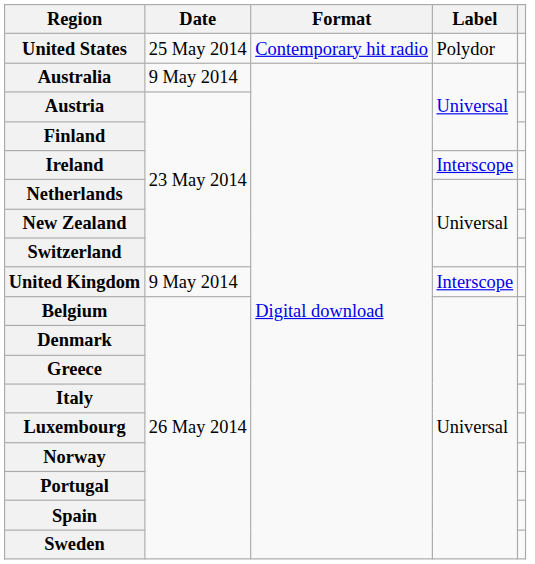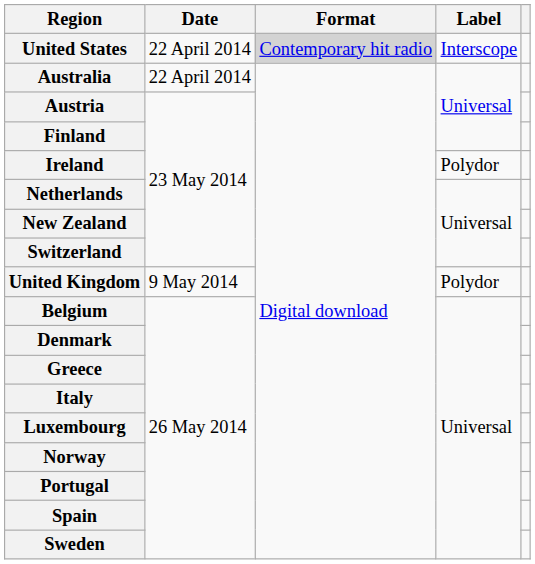United States | Date: 25 May 2014 -> 22 April 2014
United States | Format: no background -> lightgrey background
United States | Label: Polydor -> Interscope
Australia | Date: 9 May 2014 -> 22 April 2014
Ireland | Label: Interscope -> Polydor
United Kingdom | Label: Interscope -> Polydor
